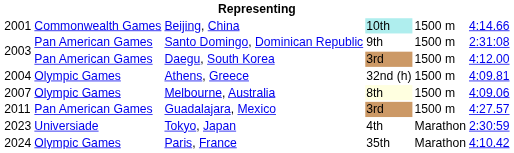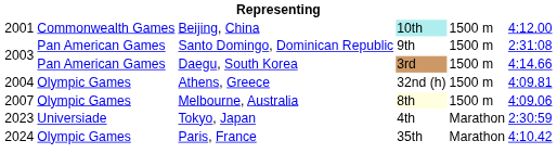Beijing, China | column 6: 4:14.66 -> 4:12.00
Daegu, South Korea | column 6: 4:12.00 -> 4:14.66
- row: 2011 | Pan American Games | Guadalajara, Mexico | 3rd | 1500 m | 4:27.57
